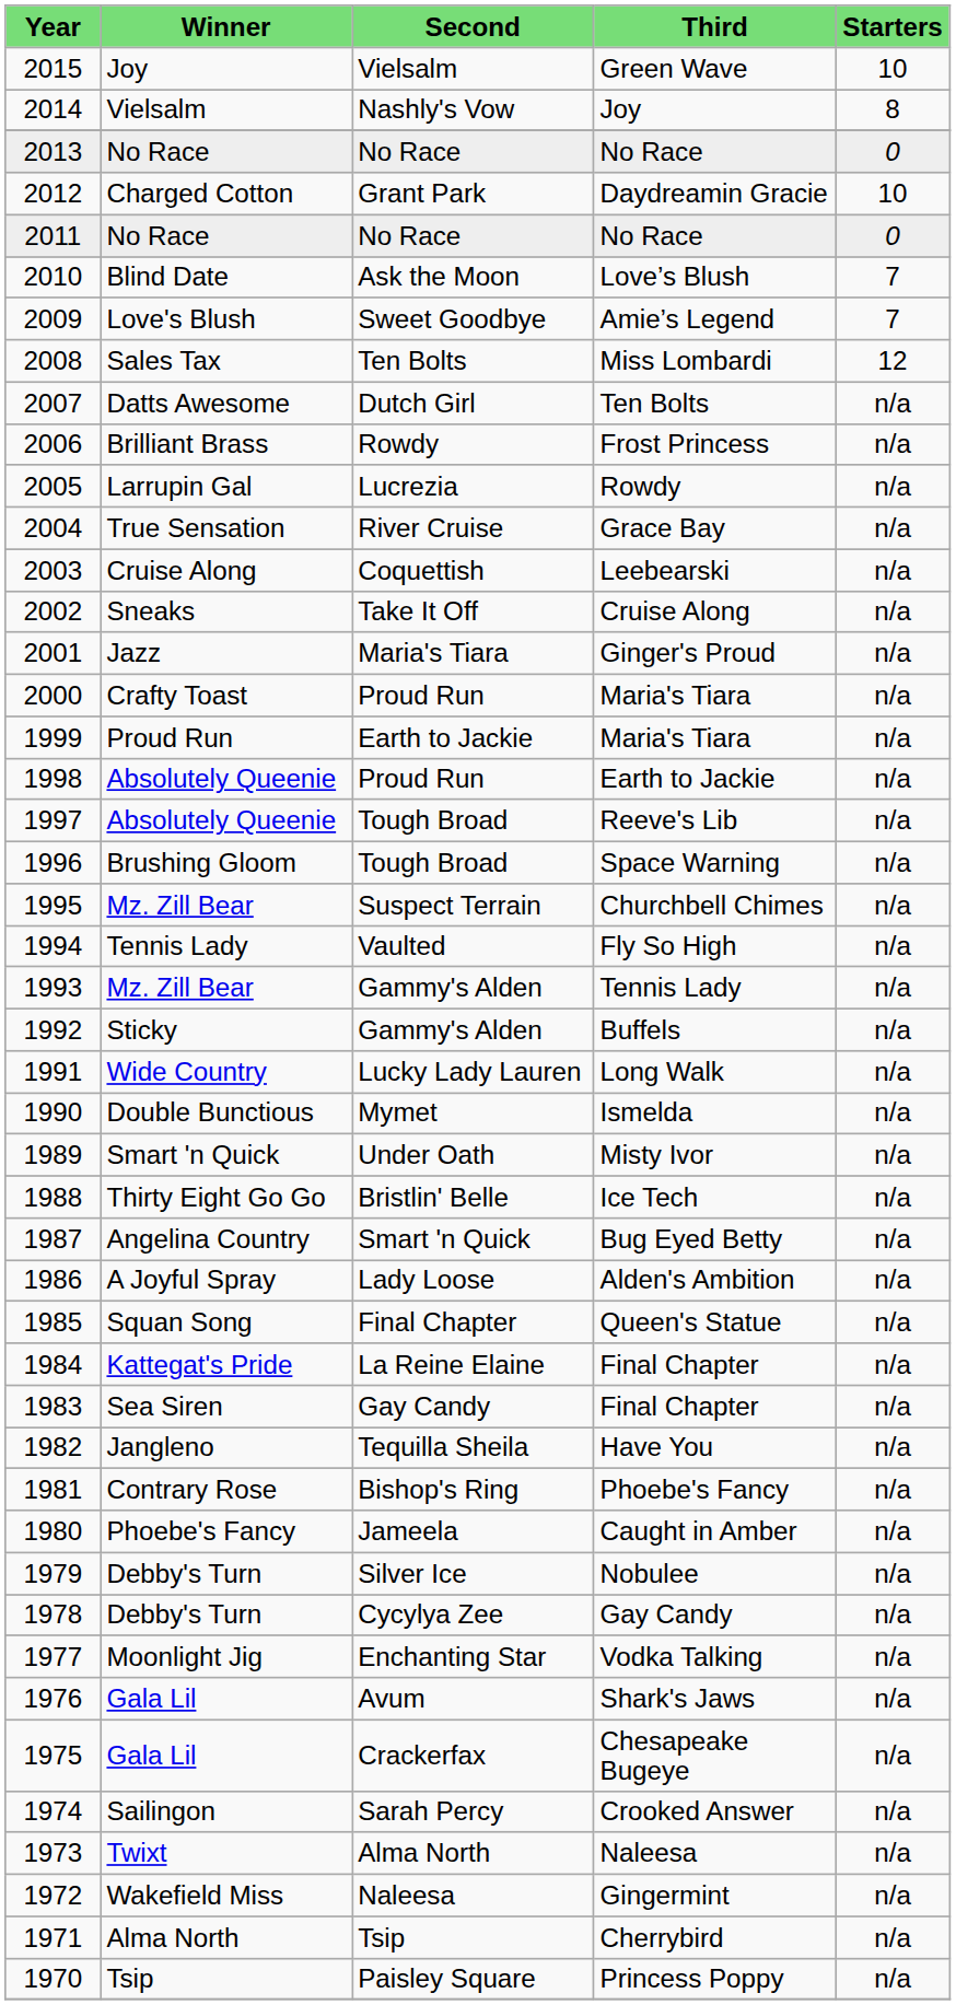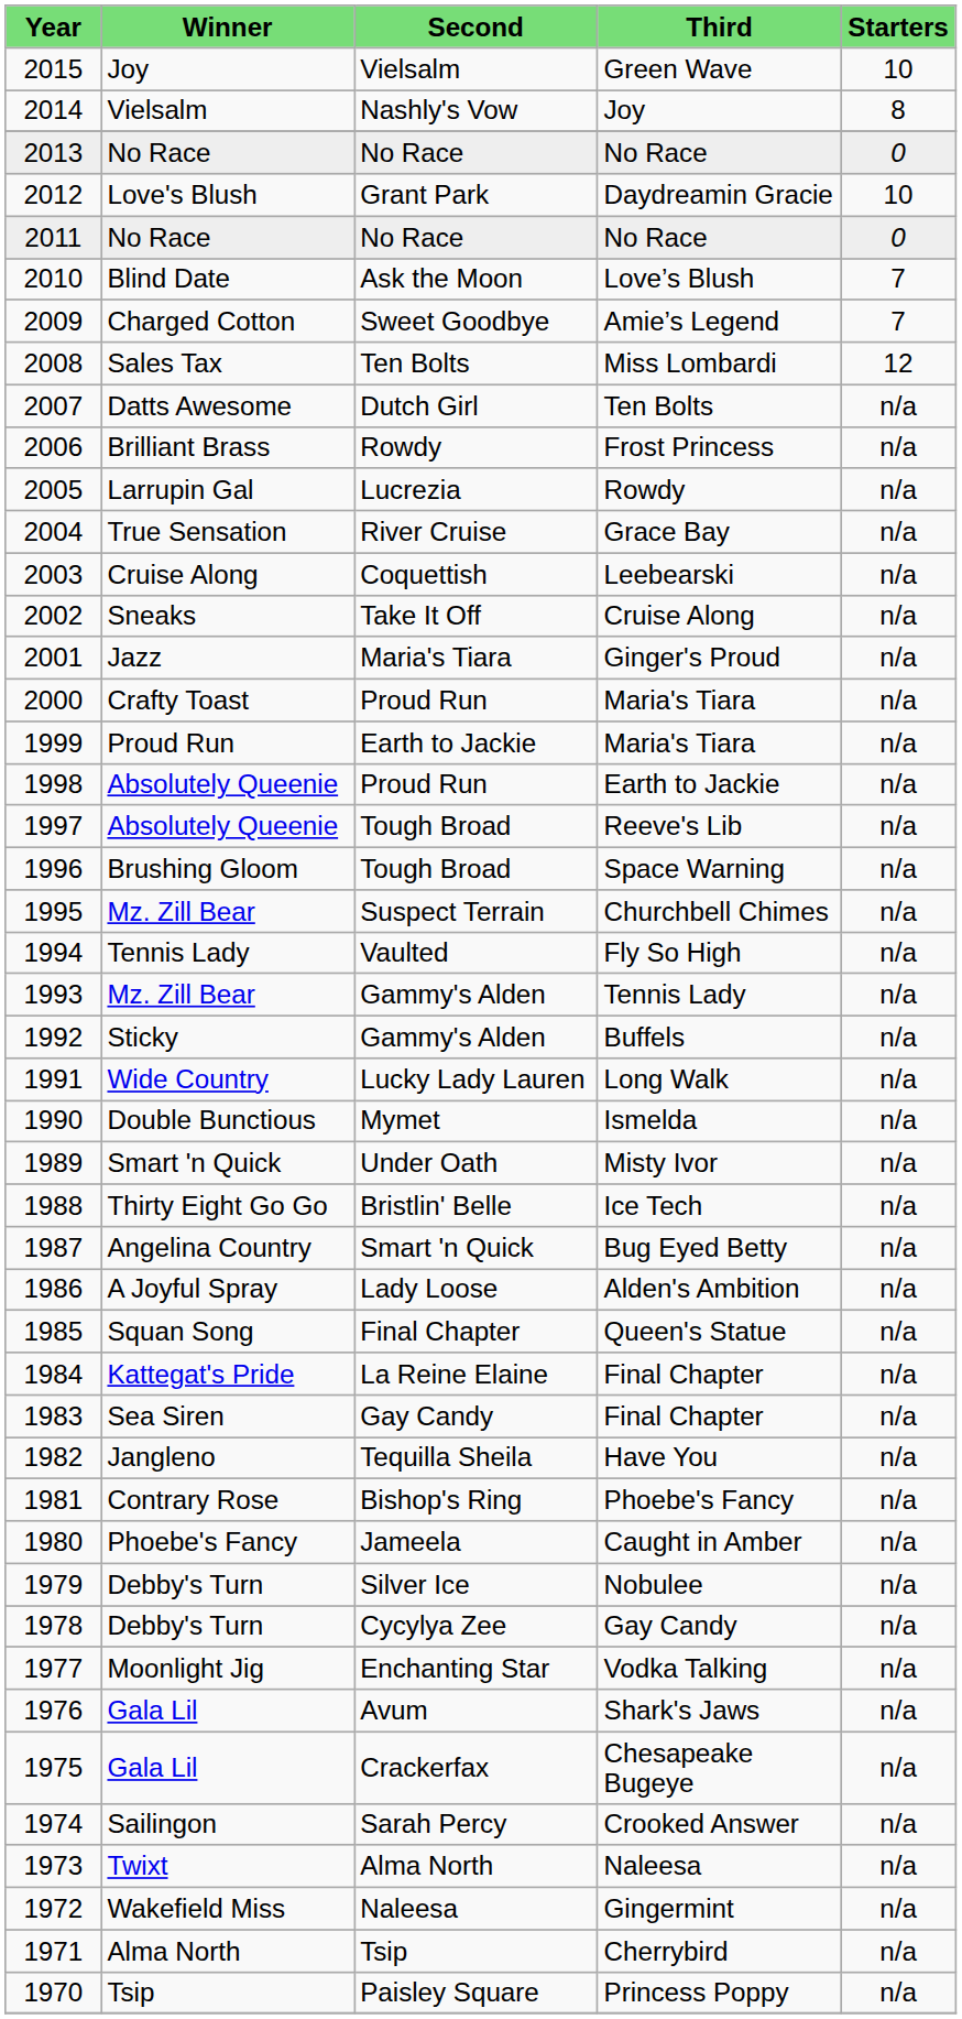Daydreamin Gracie | column 2: Charged Cotton -> Love's Blush
Amie’s Legend | column 2: Love's Blush -> Charged Cotton
